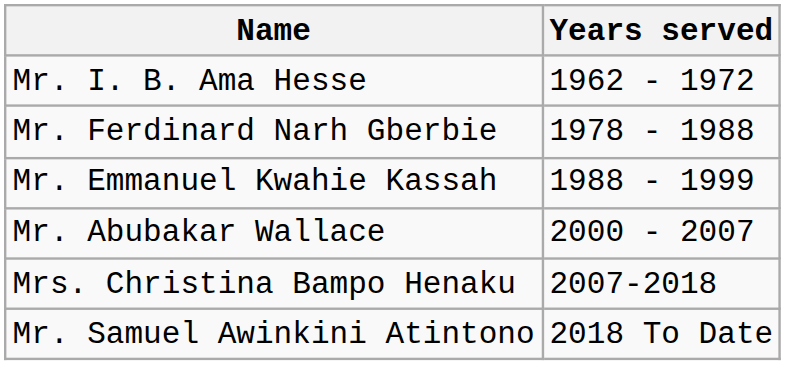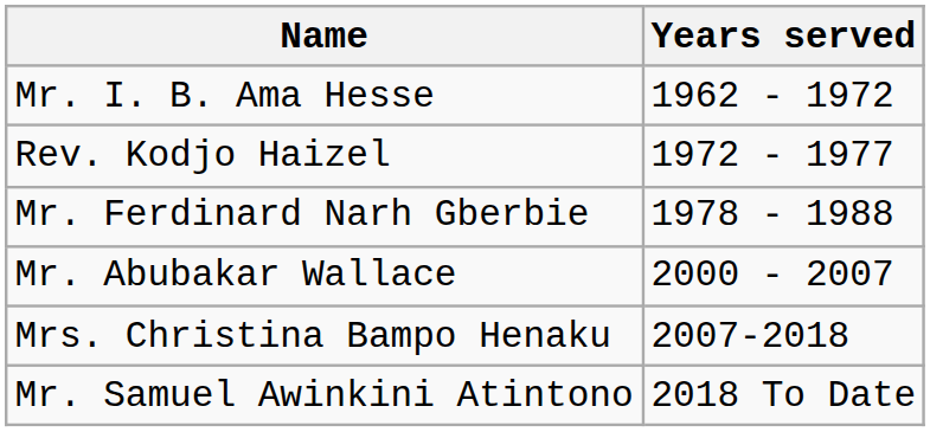+ row: Rev. Kodjo Haizel | 1972 - 1977
- row: Mr. Emmanuel Kwahie Kassah | 1988 - 1999
